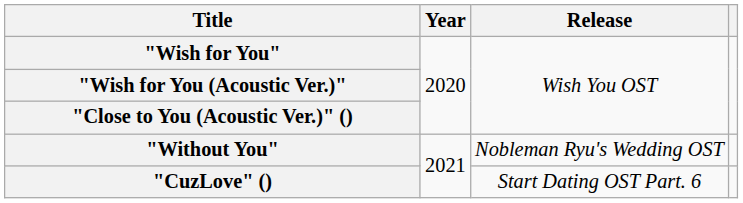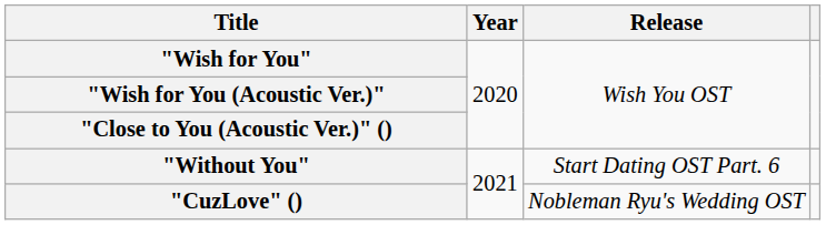"Without You" | Release: Nobleman Ryu's Wedding OST -> Start Dating OST Part. 6
"CuzLove" () | Release: Start Dating OST Part. 6 -> Nobleman Ryu's Wedding OST
